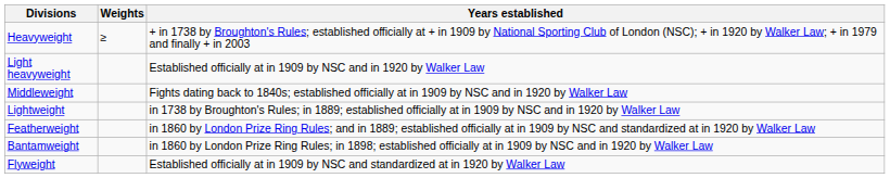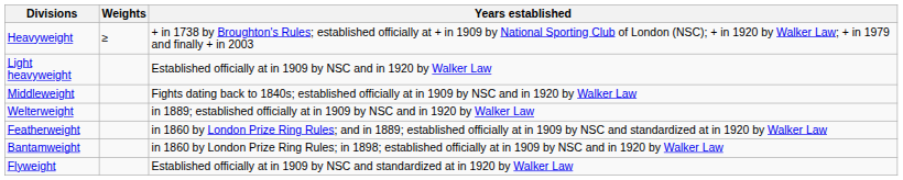+ row: Welterweight | in 1889; established officially at in 1909 by NSC and in 1920 by Walker Law
- row: Lightweight | in 1738 by Broughton's Rules; in 1889; established officially at in 1909 by NSC and in 1920 by Walker Law
